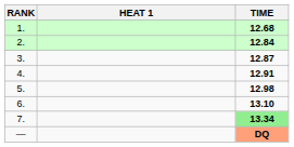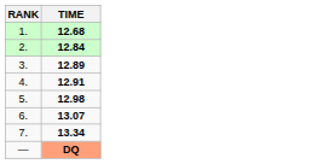- column: HEAT 1
3. | TIME: 12.87 -> 12.89
6. | TIME: 13.10 -> 13.07
7. | TIME: lightgreen background -> no background
